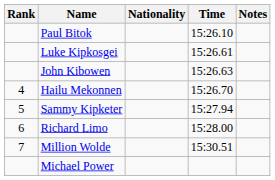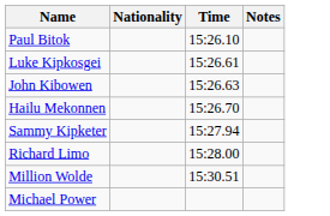- column: Rank | 4 | 5 | 6 | 7
